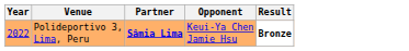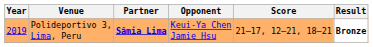+ column: Score | 21–17, 12–21, 18–21
Polideportivo 3, Lima, Peru | Year: 2022 -> 2019
